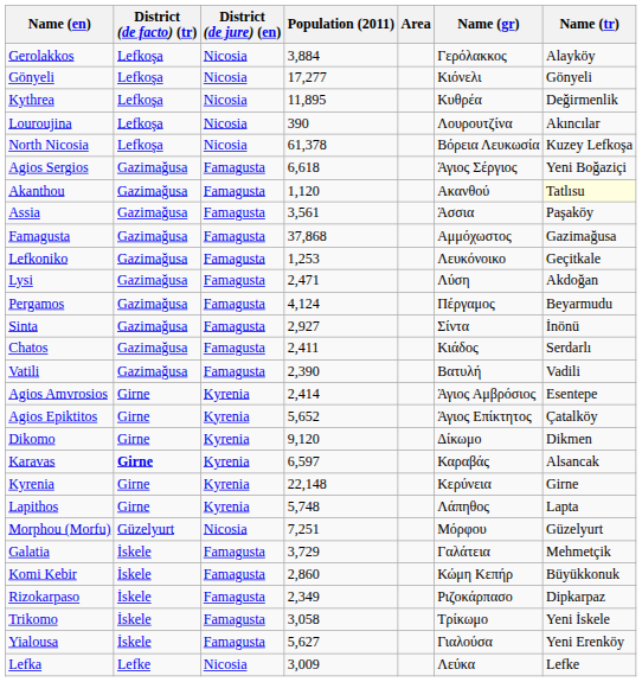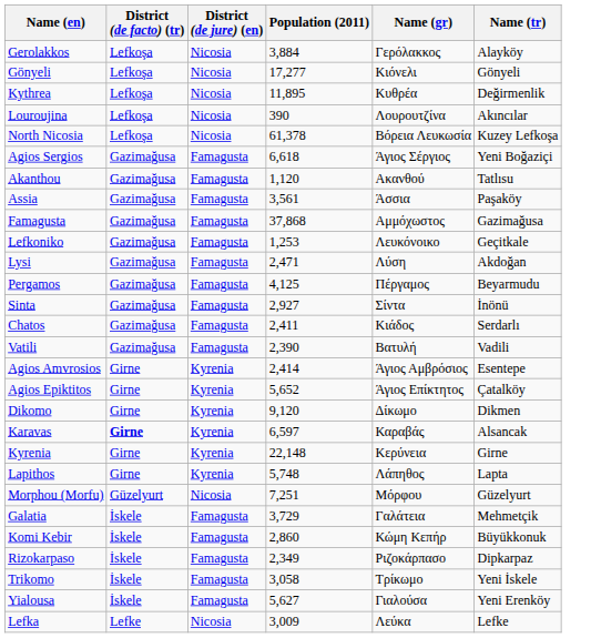- column: Area
Akanthou | Name (tr): lightyellow background -> no background
Pergamos | Population (2011): 4,124 -> 4,125
